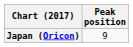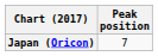Japan (Oricon) | Peak position: 9 -> 7
